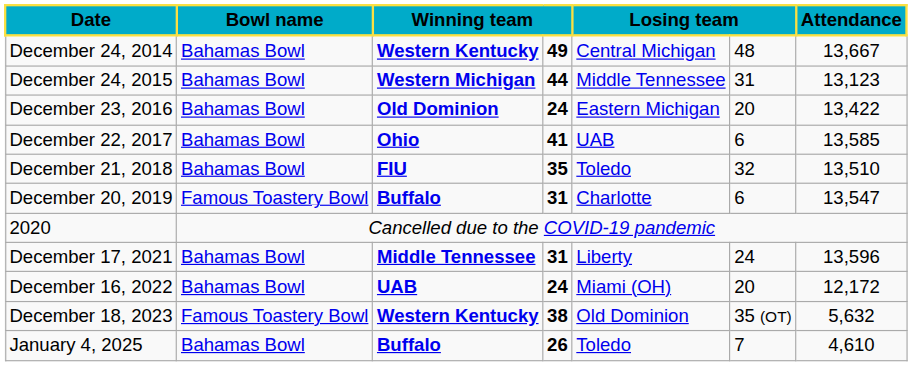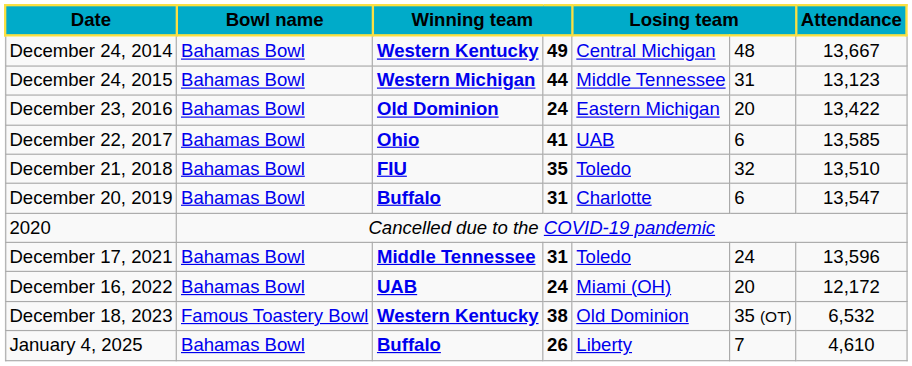December 20, 2019 | Bowl name: Famous Toastery Bowl -> Bahamas Bowl
December 17, 2021 | column 5: Liberty -> Toledo
December 18, 2023 | Attendance: 5,632 -> 6,532
January 4, 2025 | column 5: Toledo -> Liberty
